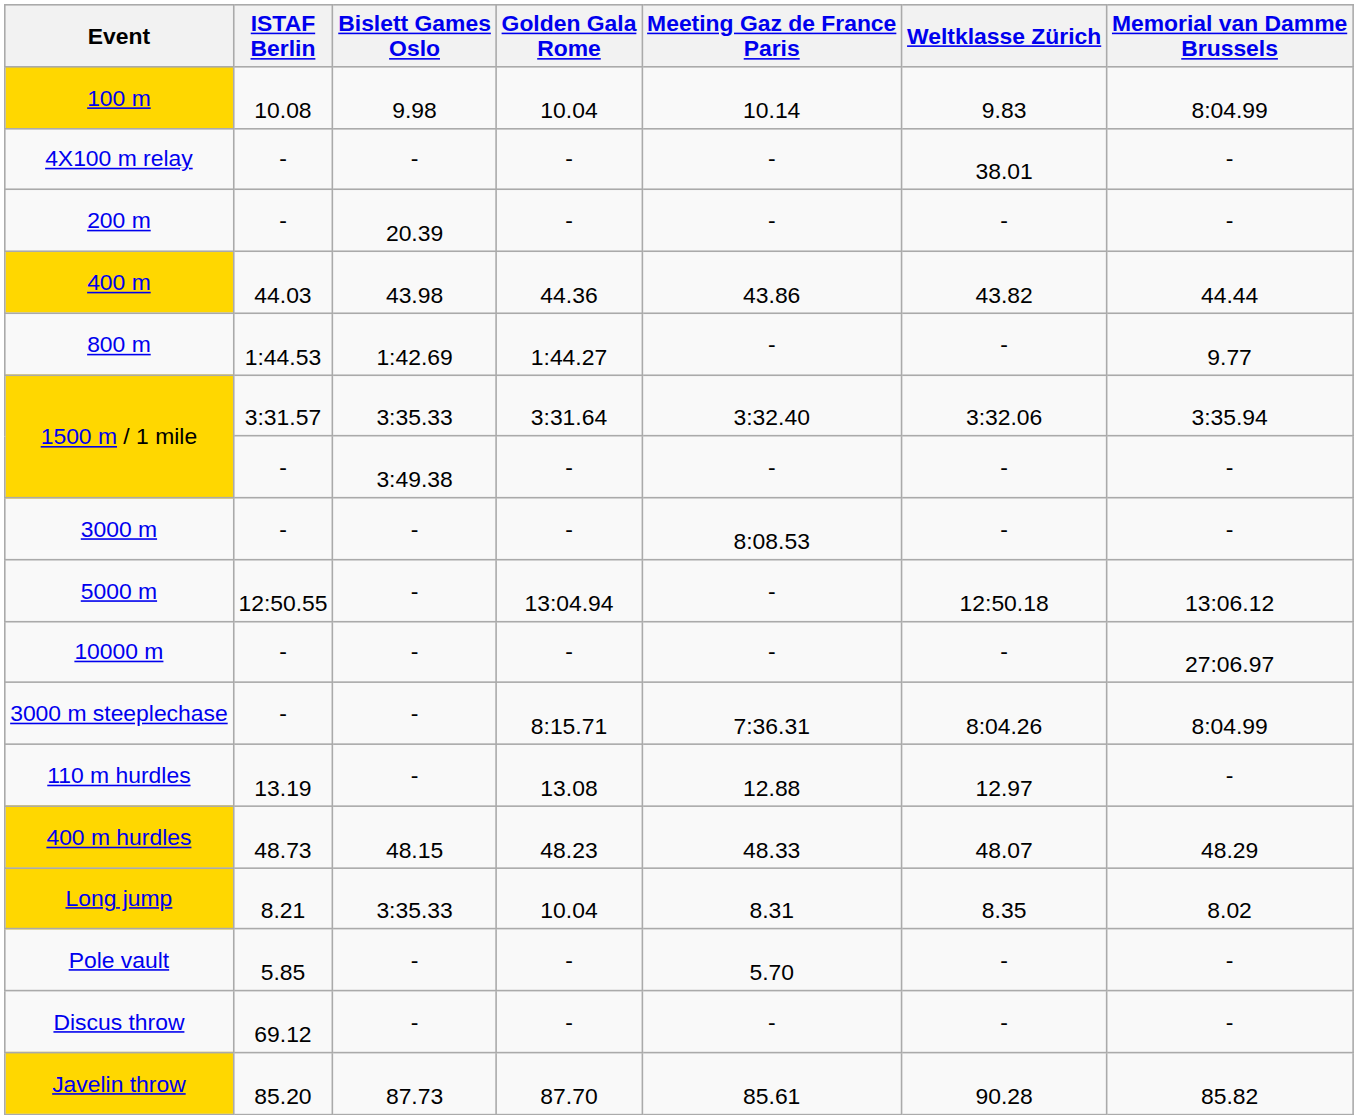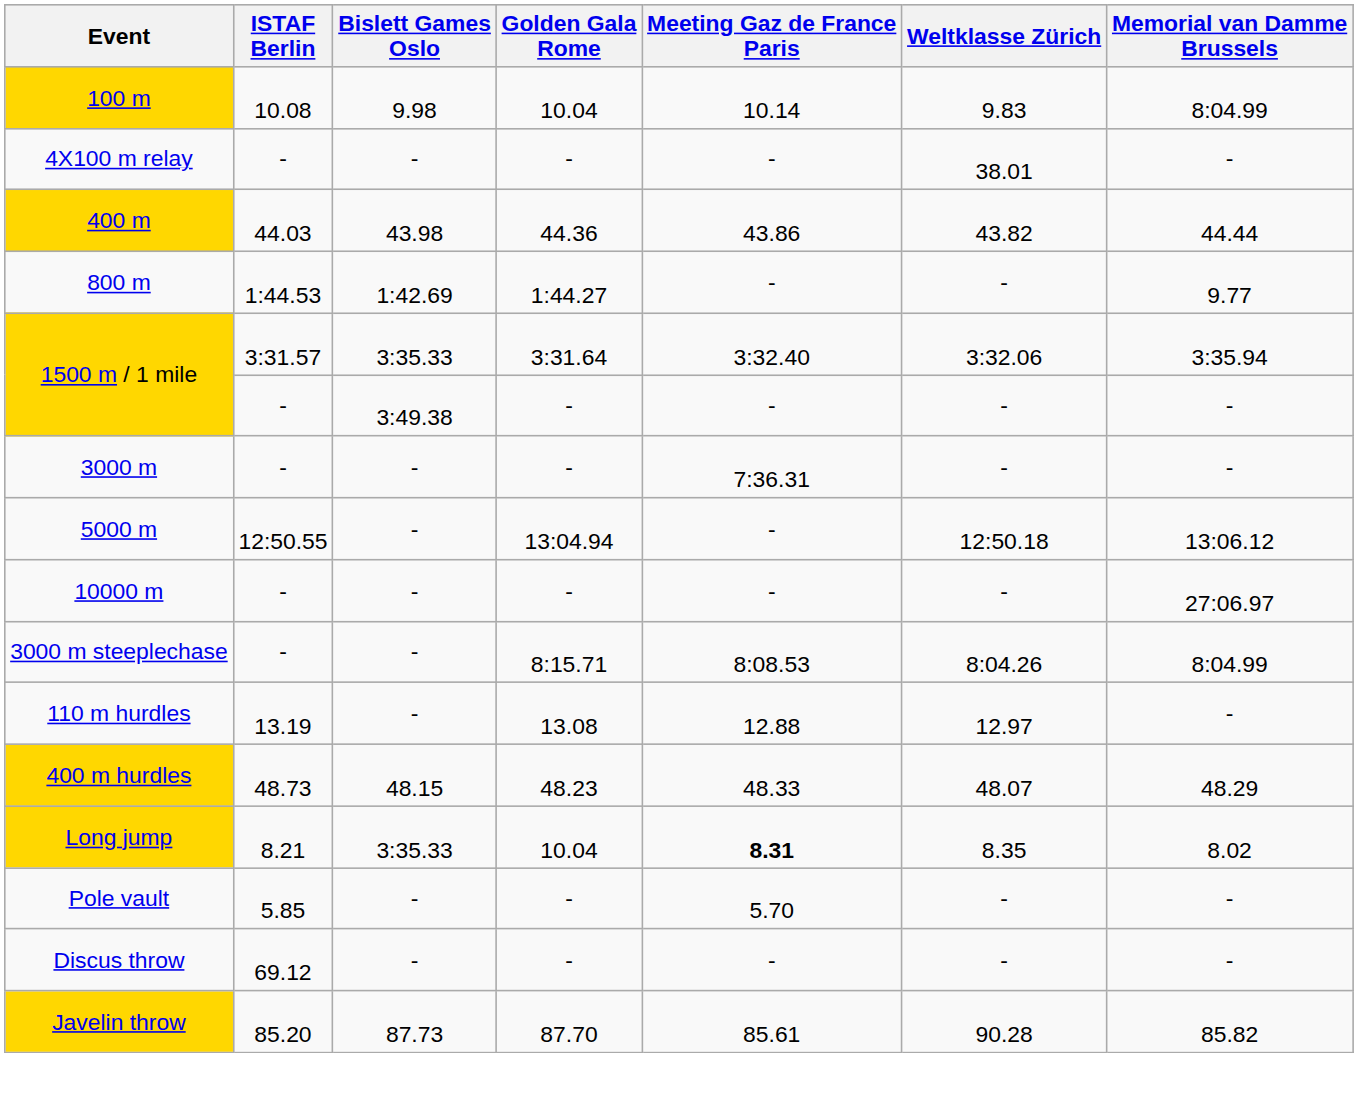- row: 200 m | - | 20.39 | - | - | - | -
3000 m | Meeting Gaz de France Paris: 8:08.53 -> 7:36.31
3000 m steeplechase | Meeting Gaz de France Paris: 7:36.31 -> 8:08.53
Long jump | Meeting Gaz de France Paris: normal -> bold
